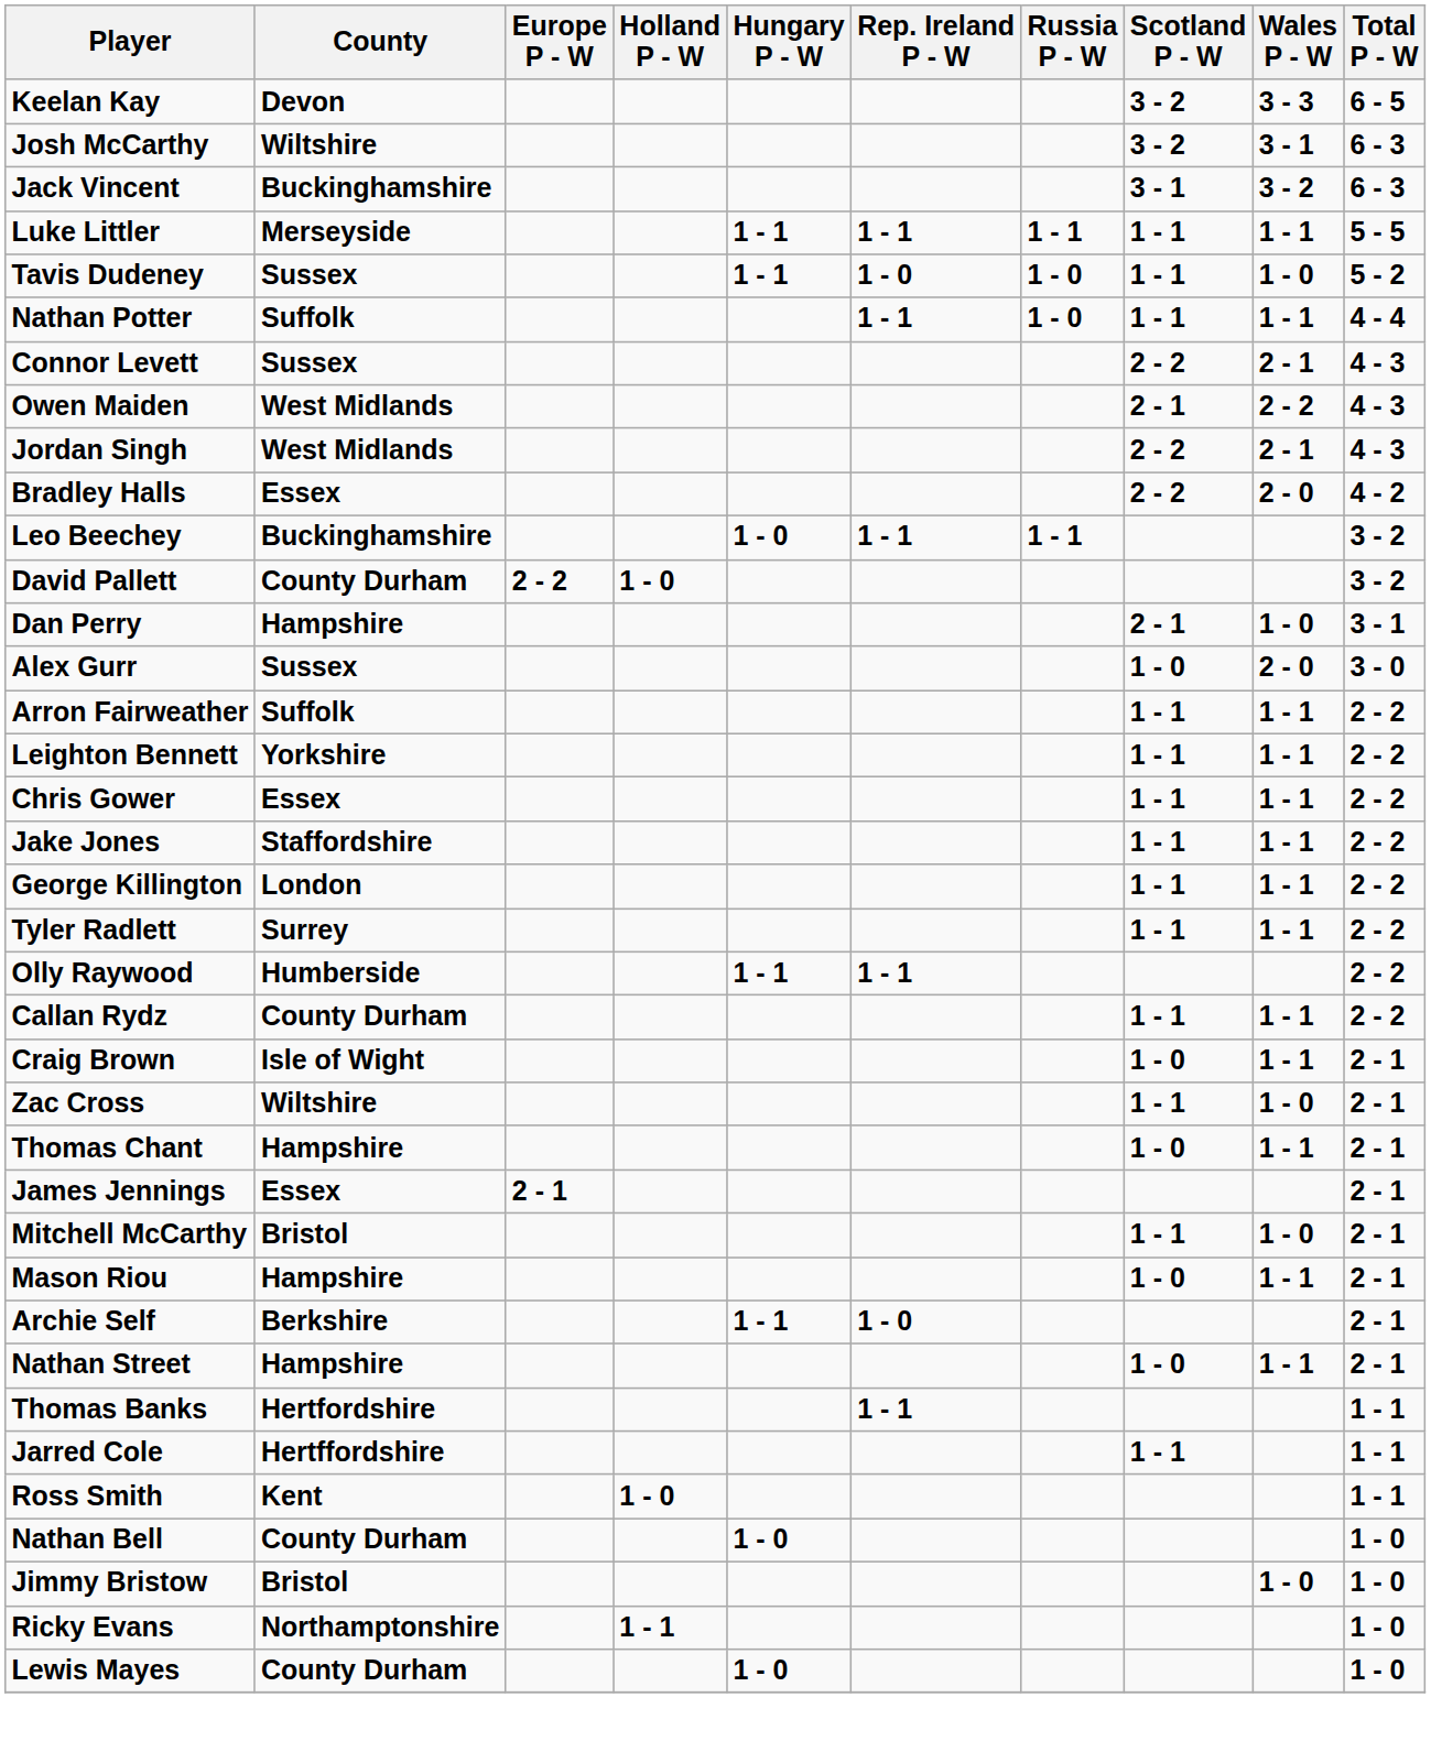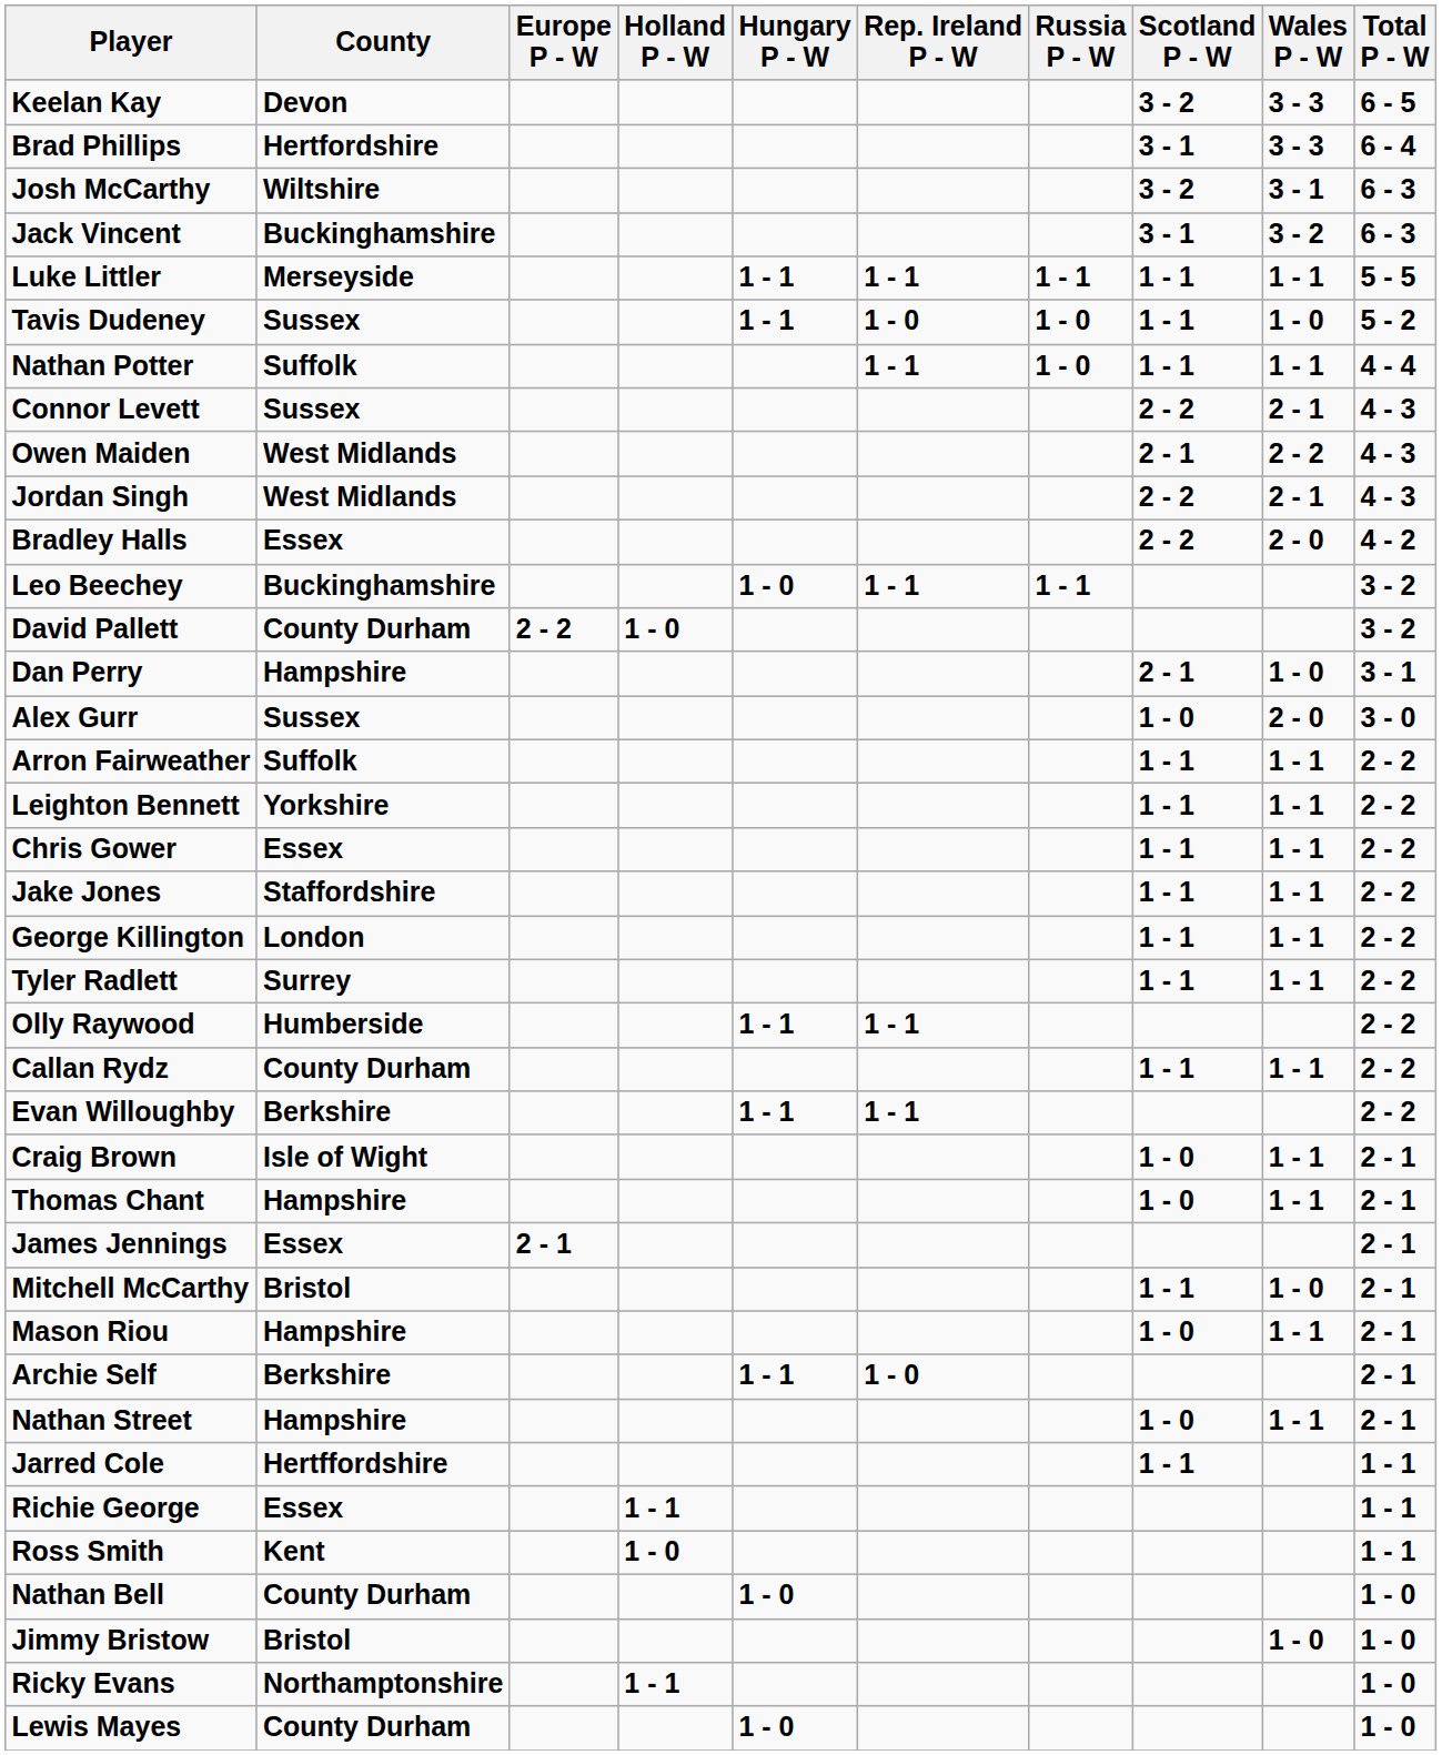+ row: Brad Phillips | Hertfordshire | 3 - 1 | 3 - 3 | 6 - 4
+ row: Evan Willoughby | Berkshire | 1 - 1 | 1 - 1 | 2 - 2
- row: Zac Cross | Wiltshire | 1 - 1 | 1 - 0 | 2 - 1
- row: Thomas Banks | Hertfordshire | 1 - 1 | 1 - 1
+ row: Richie George | Essex | 1 - 1 | 1 - 1
